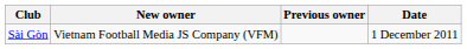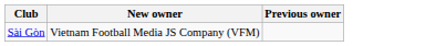- column: Date | 1 December 2011
